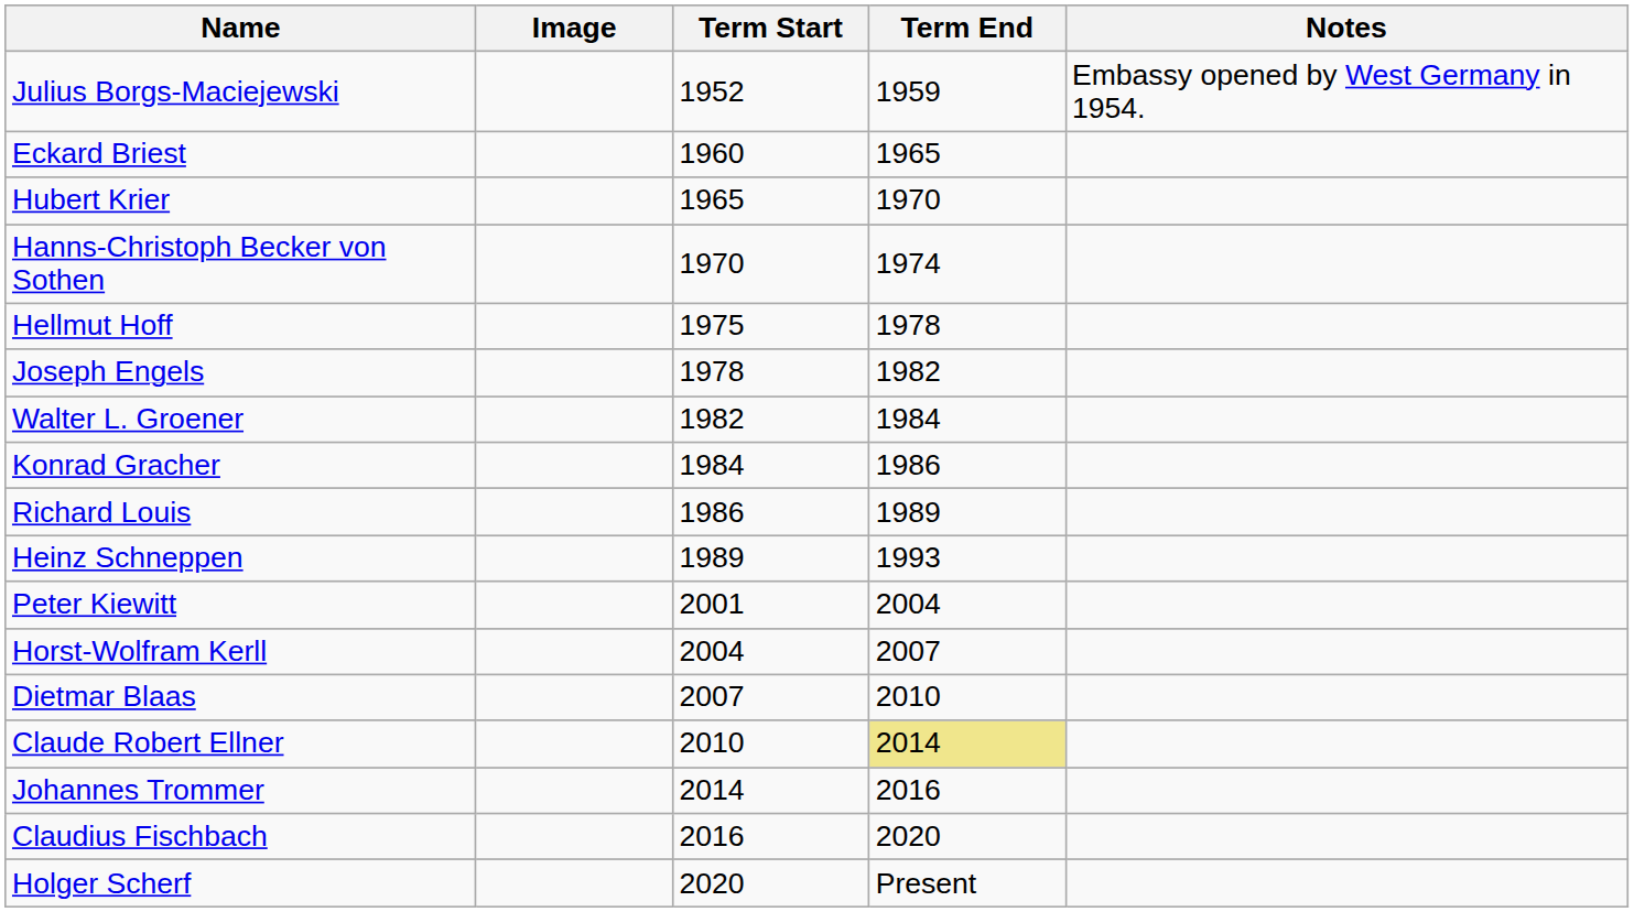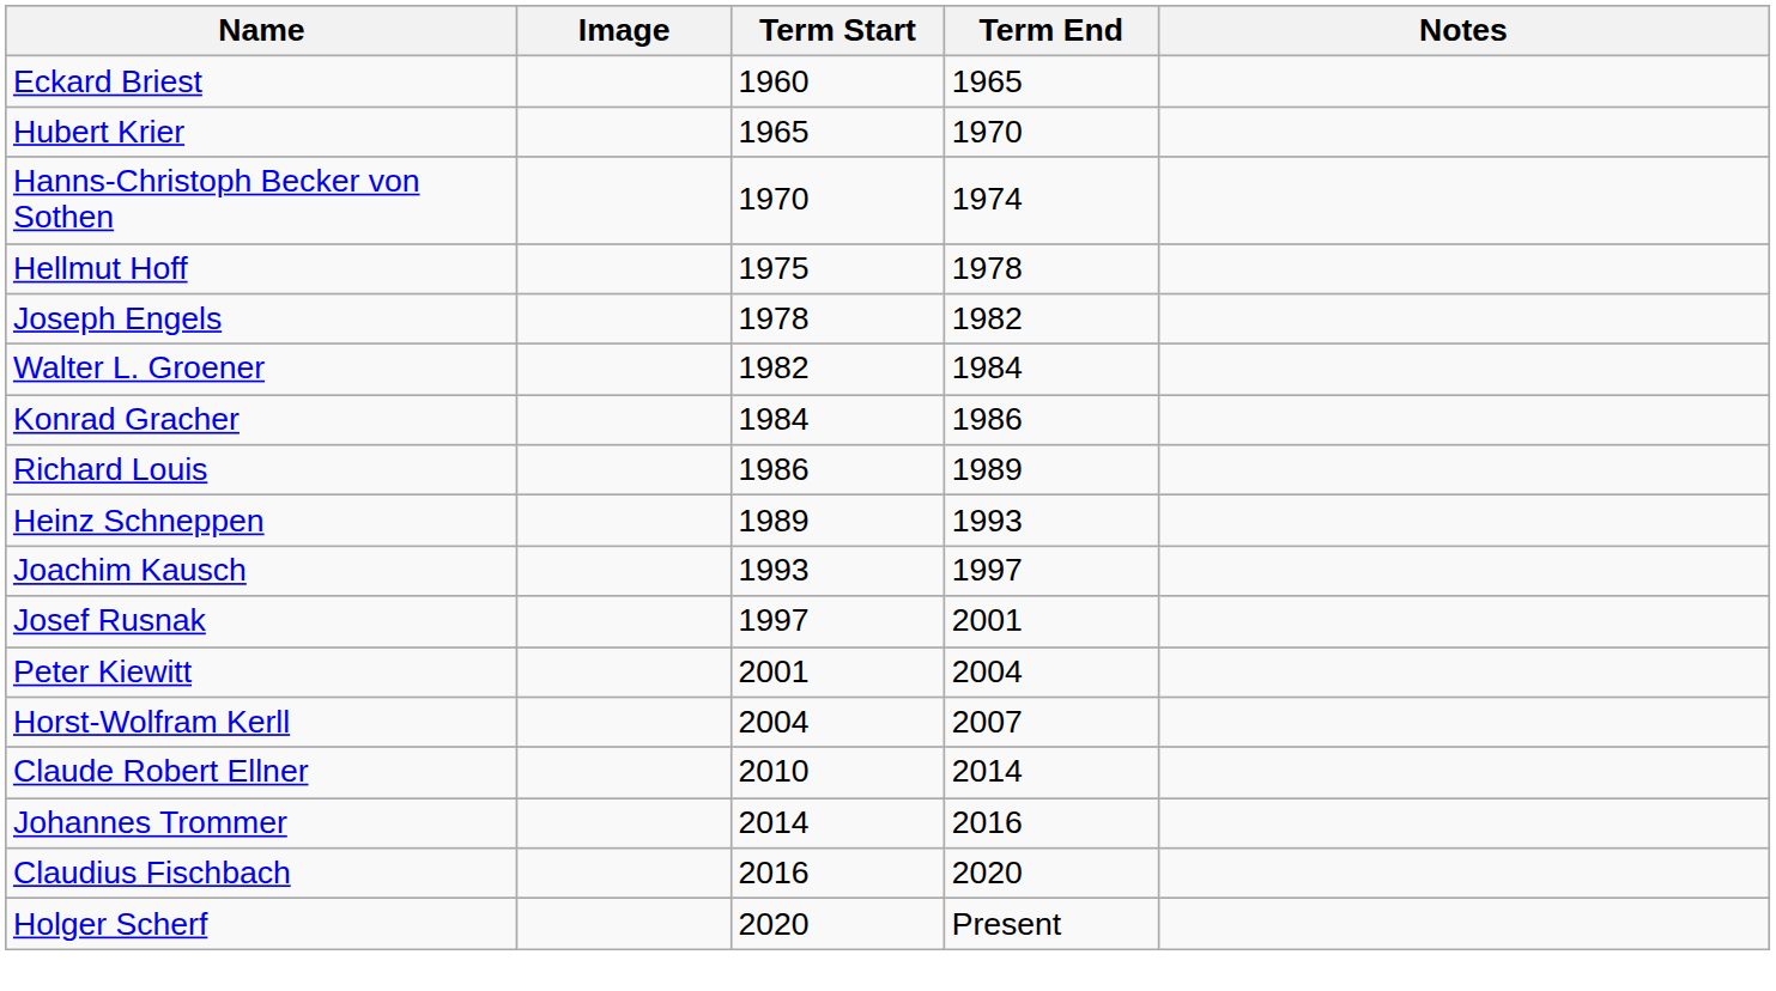- row: Julius Borgs-Maciejewski | 1952 | 1959 | Embassy opened by West Germany in 1954.
+ row: Joachim Kausch | 1993 | 1997
+ row: Josef Rusnak | 1997 | 2001
- row: Dietmar Blaas | 2007 | 2010
Claude Robert Ellner | Term End: khaki background -> no background
